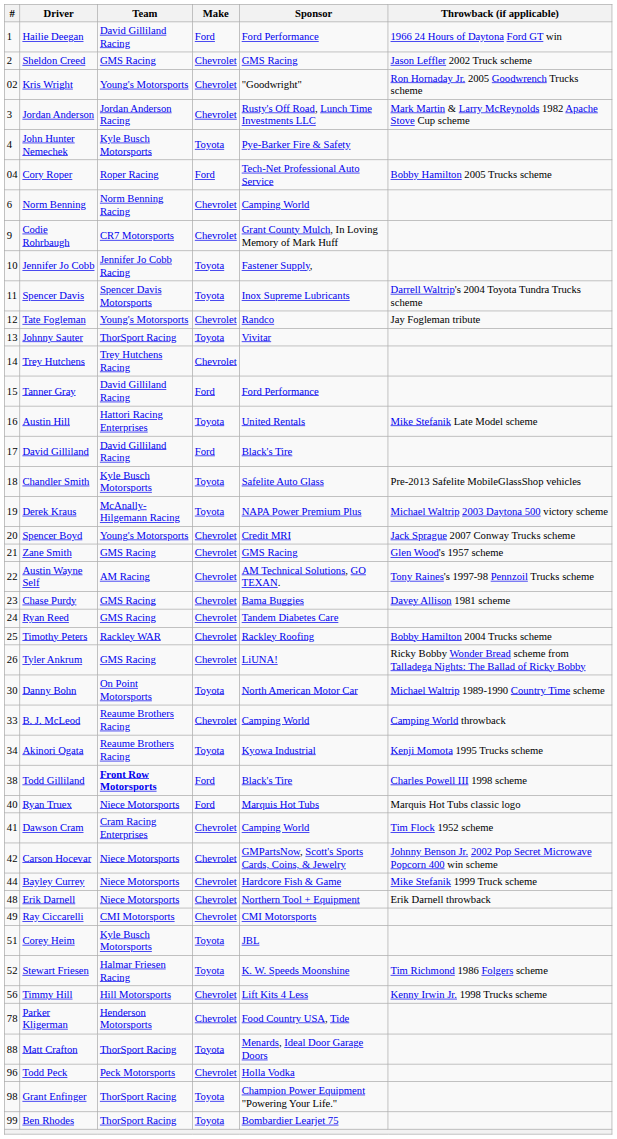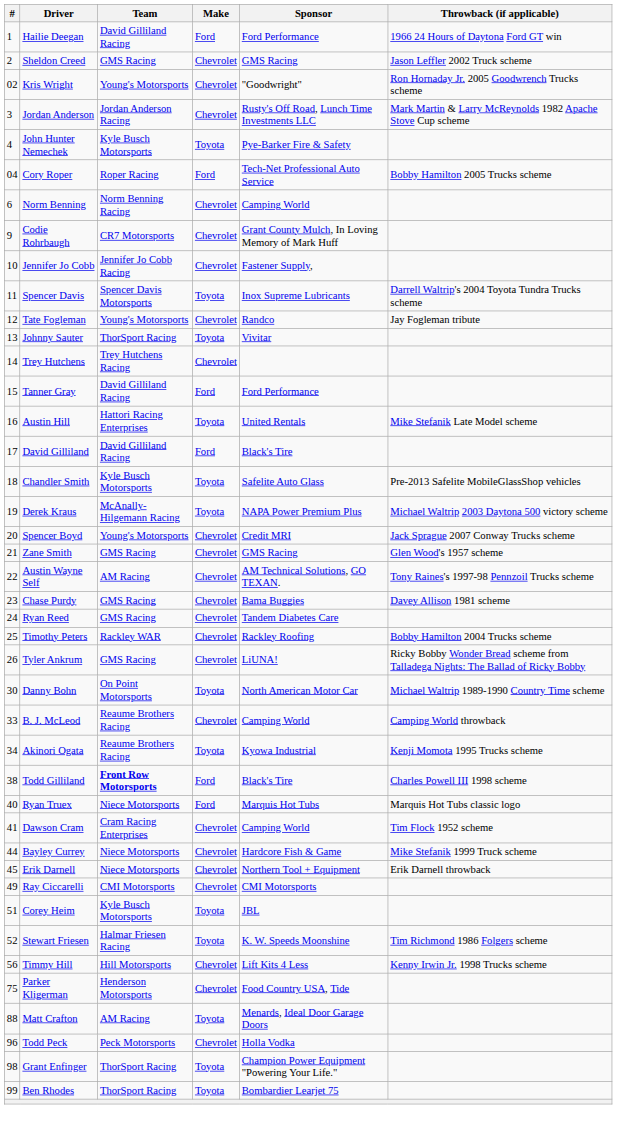Jennifer Jo Cobb | Make: Toyota -> Chevrolet
- row: 42 | Carson Hocevar | Niece Motorsports | Chevrolet | GMPartsNow, Scott's Sports Cards, Coins, & Jewelry | Johnny Benson Jr. 2002 Pop Secret Microwave Popcorn 400 win scheme
Erik Darnell | #: 48 -> 45
Parker Kligerman | #: 78 -> 75
Matt Crafton | Team: ThorSport Racing -> AM Racing
